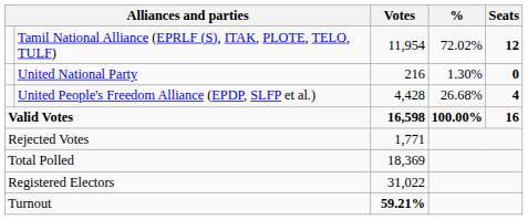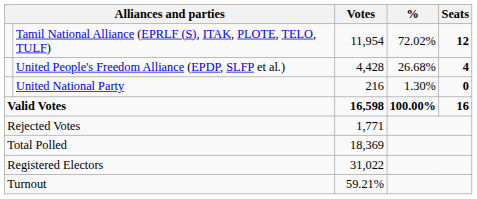rows swapped: United People's Freedom Alliance (EPDP, SLFP et al.) <-> United National Party
Turnout | Votes: bold -> normal
